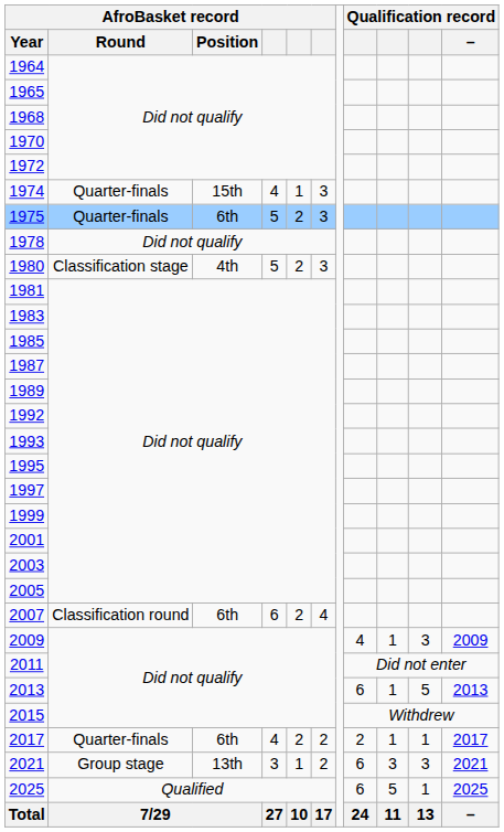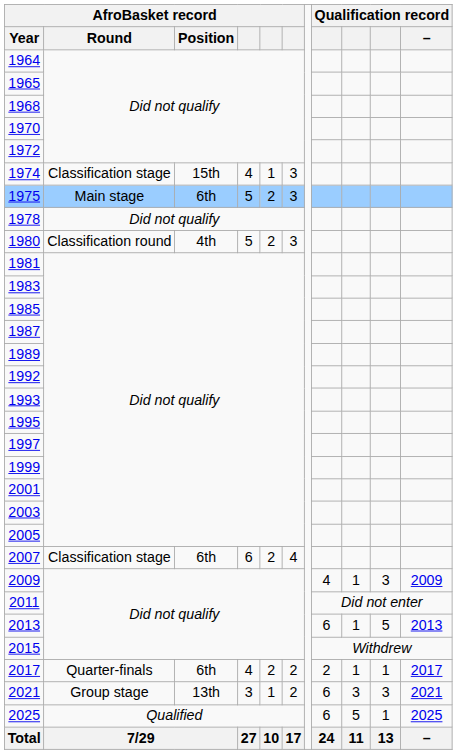1974 | AfroBasket record / Round: Quarter-finals -> Classification stage
1975 | AfroBasket record / Round: Quarter-finals -> Main stage
1980 | AfroBasket record / Round: Classification stage -> Classification round
2007 | AfroBasket record / Round: Classification round -> Classification stage
